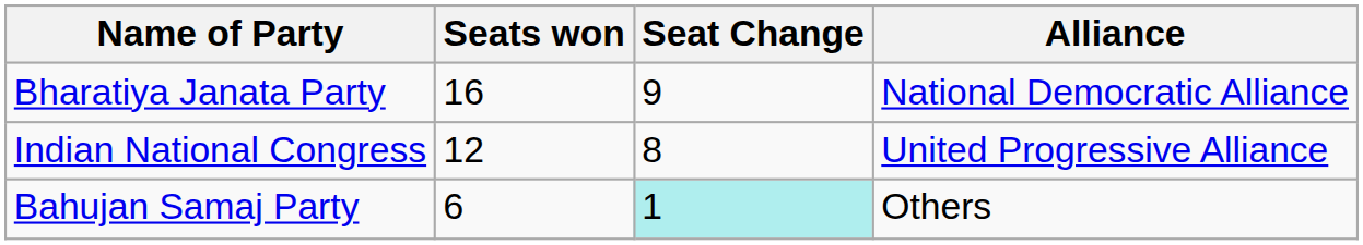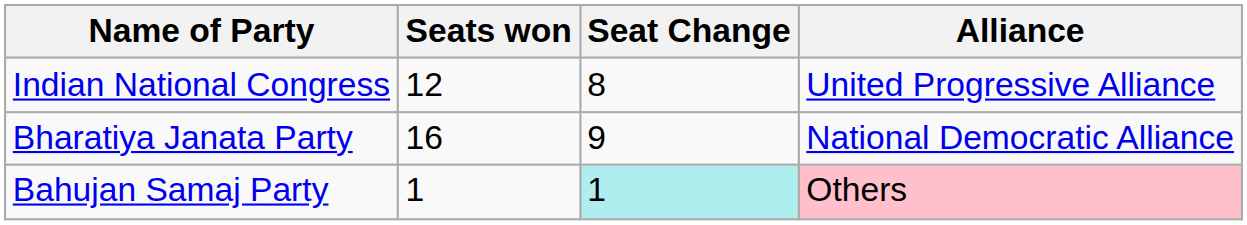rows swapped: Bharatiya Janata Party <-> Indian National Congress
Bahujan Samaj Party | Seats won: 6 -> 1
Bahujan Samaj Party | Alliance: no background -> pink background
